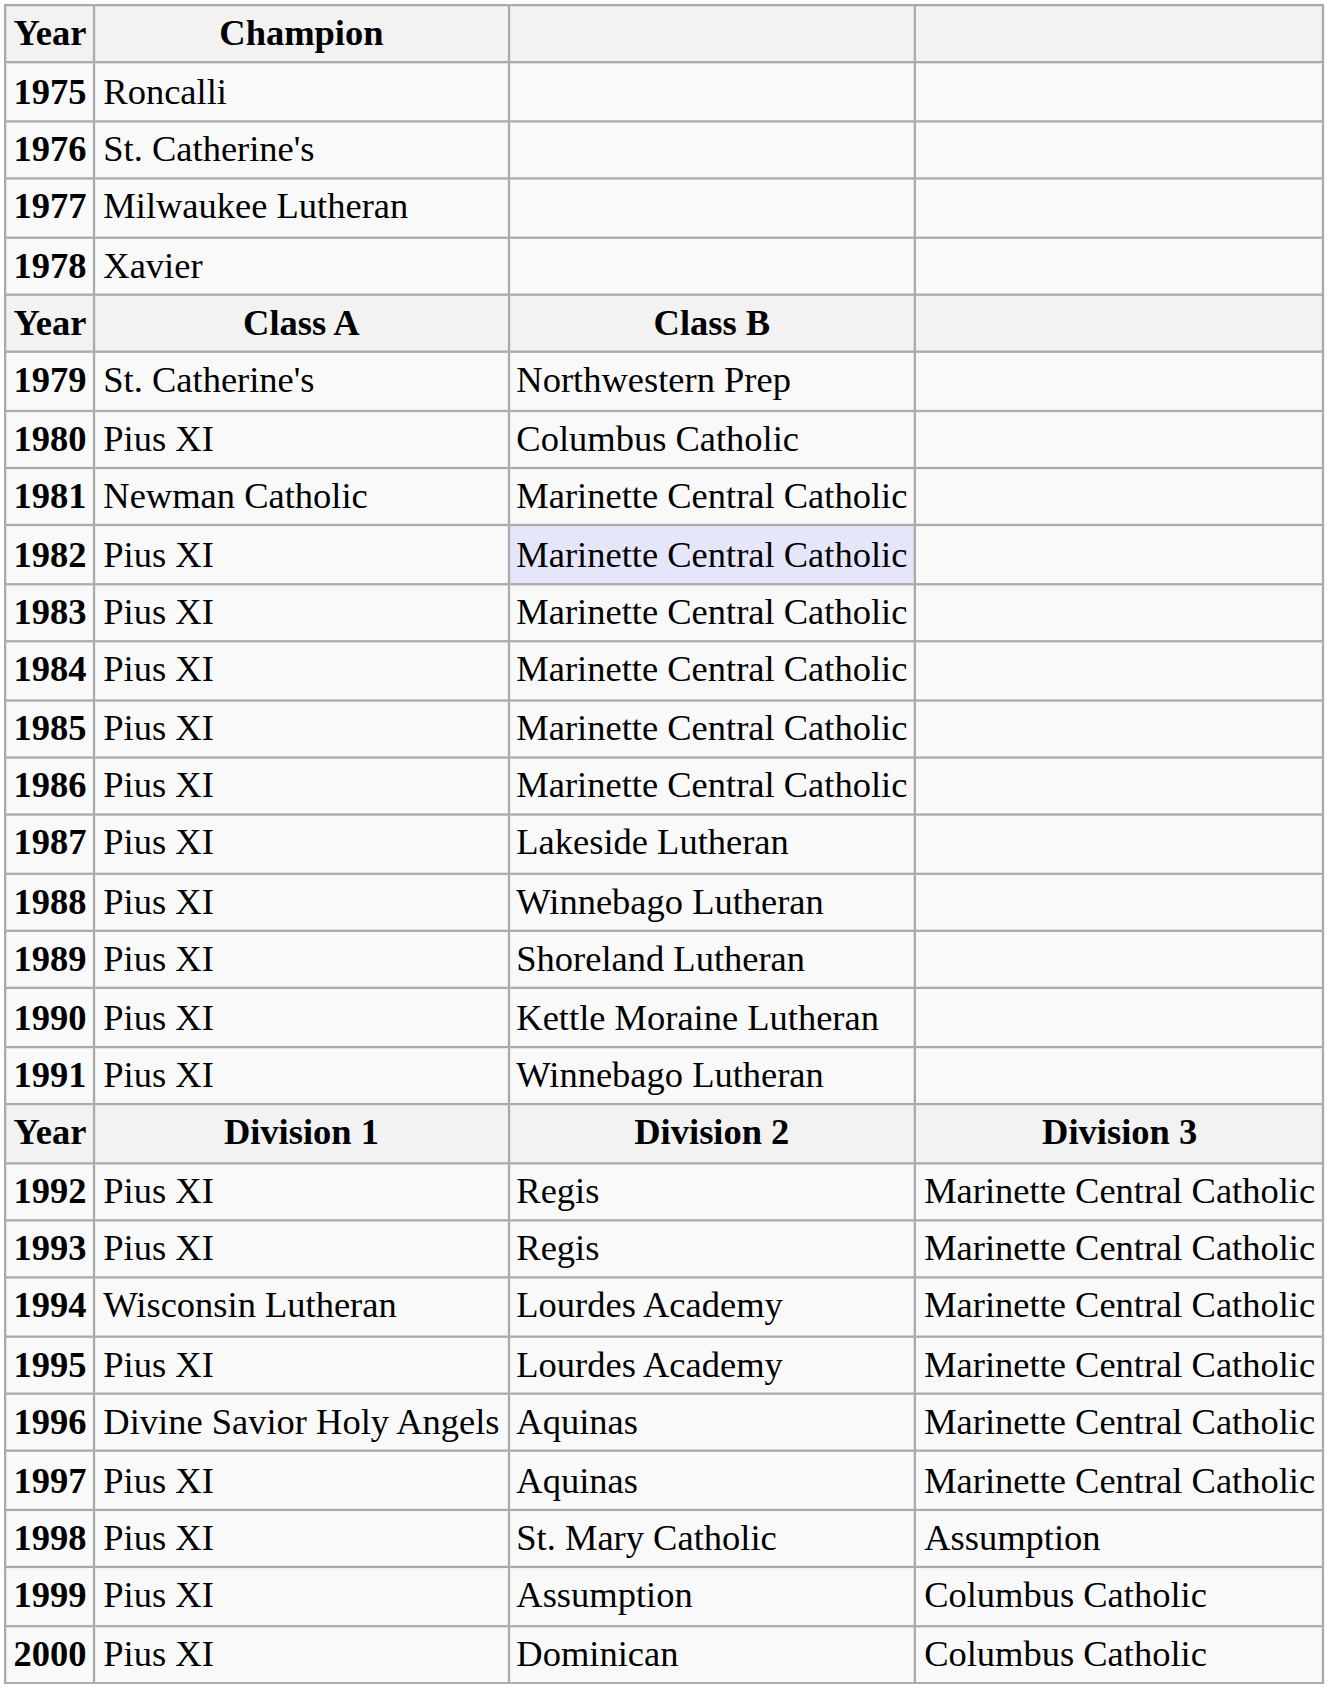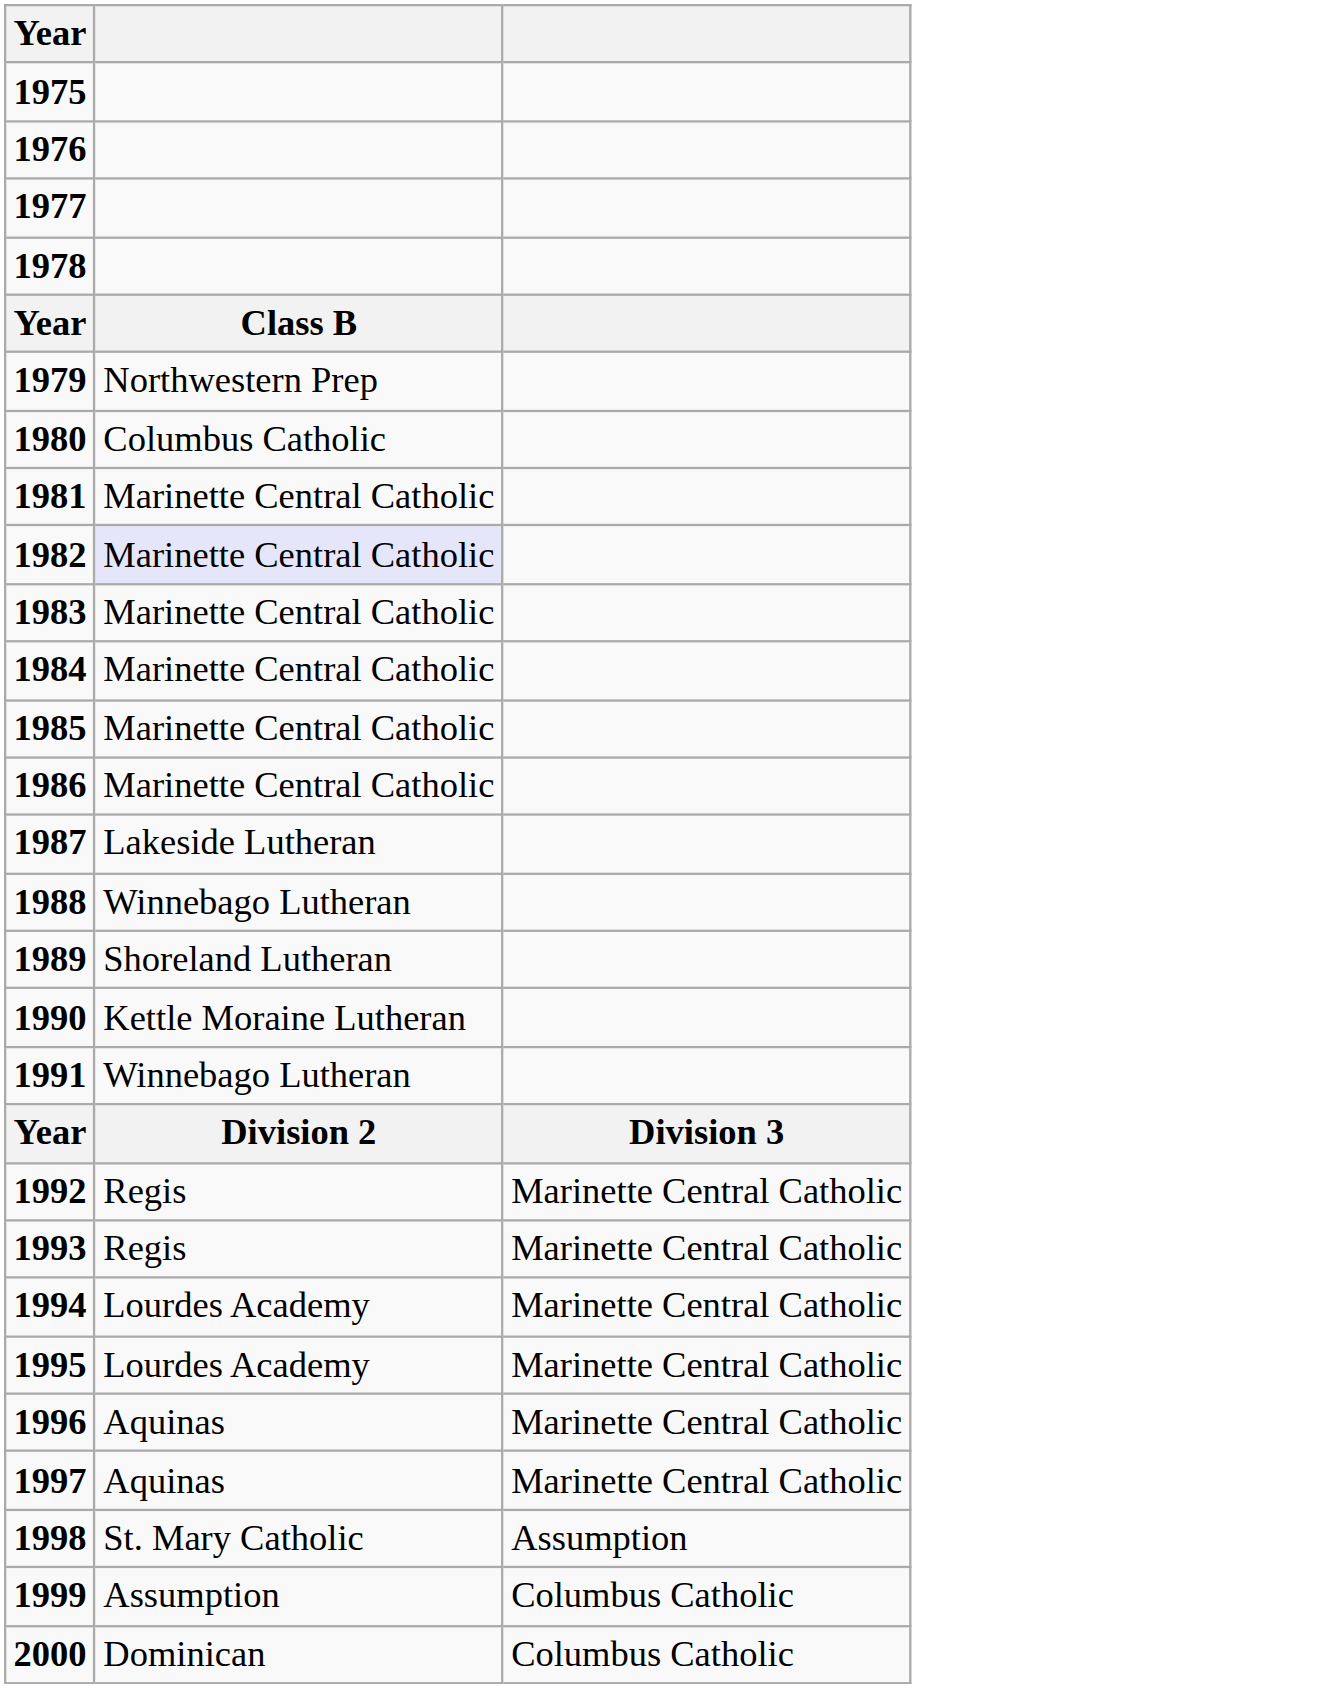- column: Champion | Roncalli | St. Catherine's | Milwaukee Lutheran | Xavier | Class A | St. Catherine's | Pius XI | Newman Catholic | Pius XI | Pius XI | Pius XI | Pius XI | Pius XI | Pius XI | Pius XI | Pius XI | Pius XI | Pius XI | Division 1 | Pius XI | Pius XI | Wisconsin Lutheran | Pius XI | Divine Savior Holy Angels | Pius XI | Pius XI | Pius XI | Pius XI
